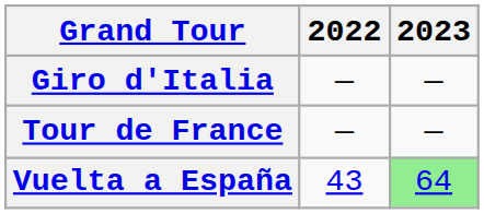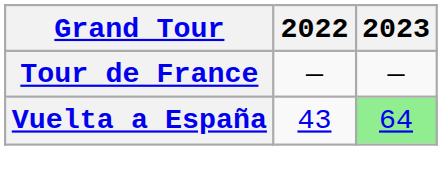- row: Giro d'Italia | — | —
